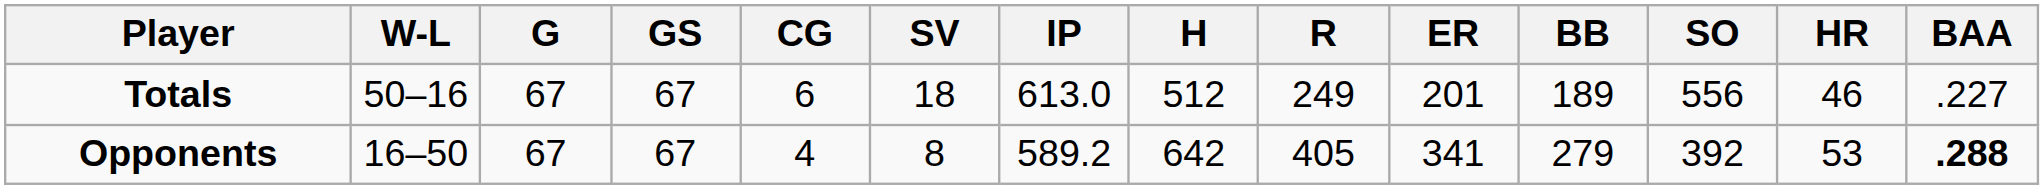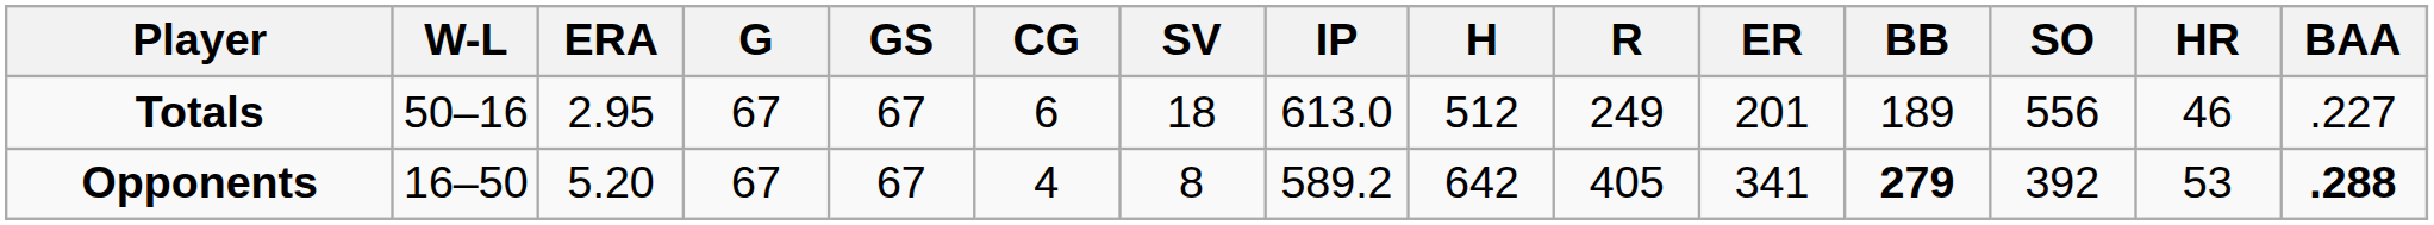+ column: ERA | 2.95 | 5.20
Opponents | BB: normal -> bold
